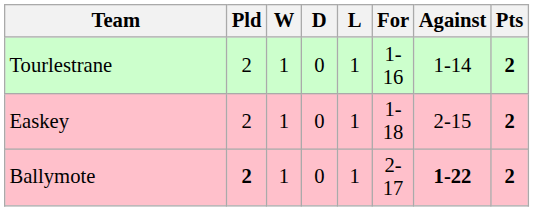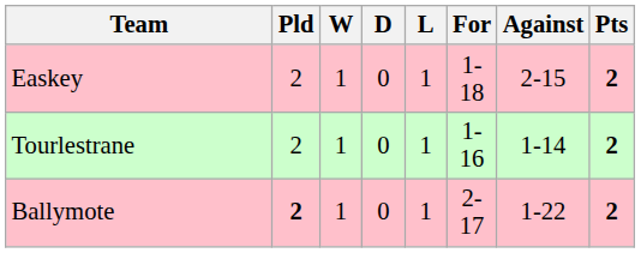rows swapped: Tourlestrane <-> Easkey
Ballymote | Against: bold -> normal
